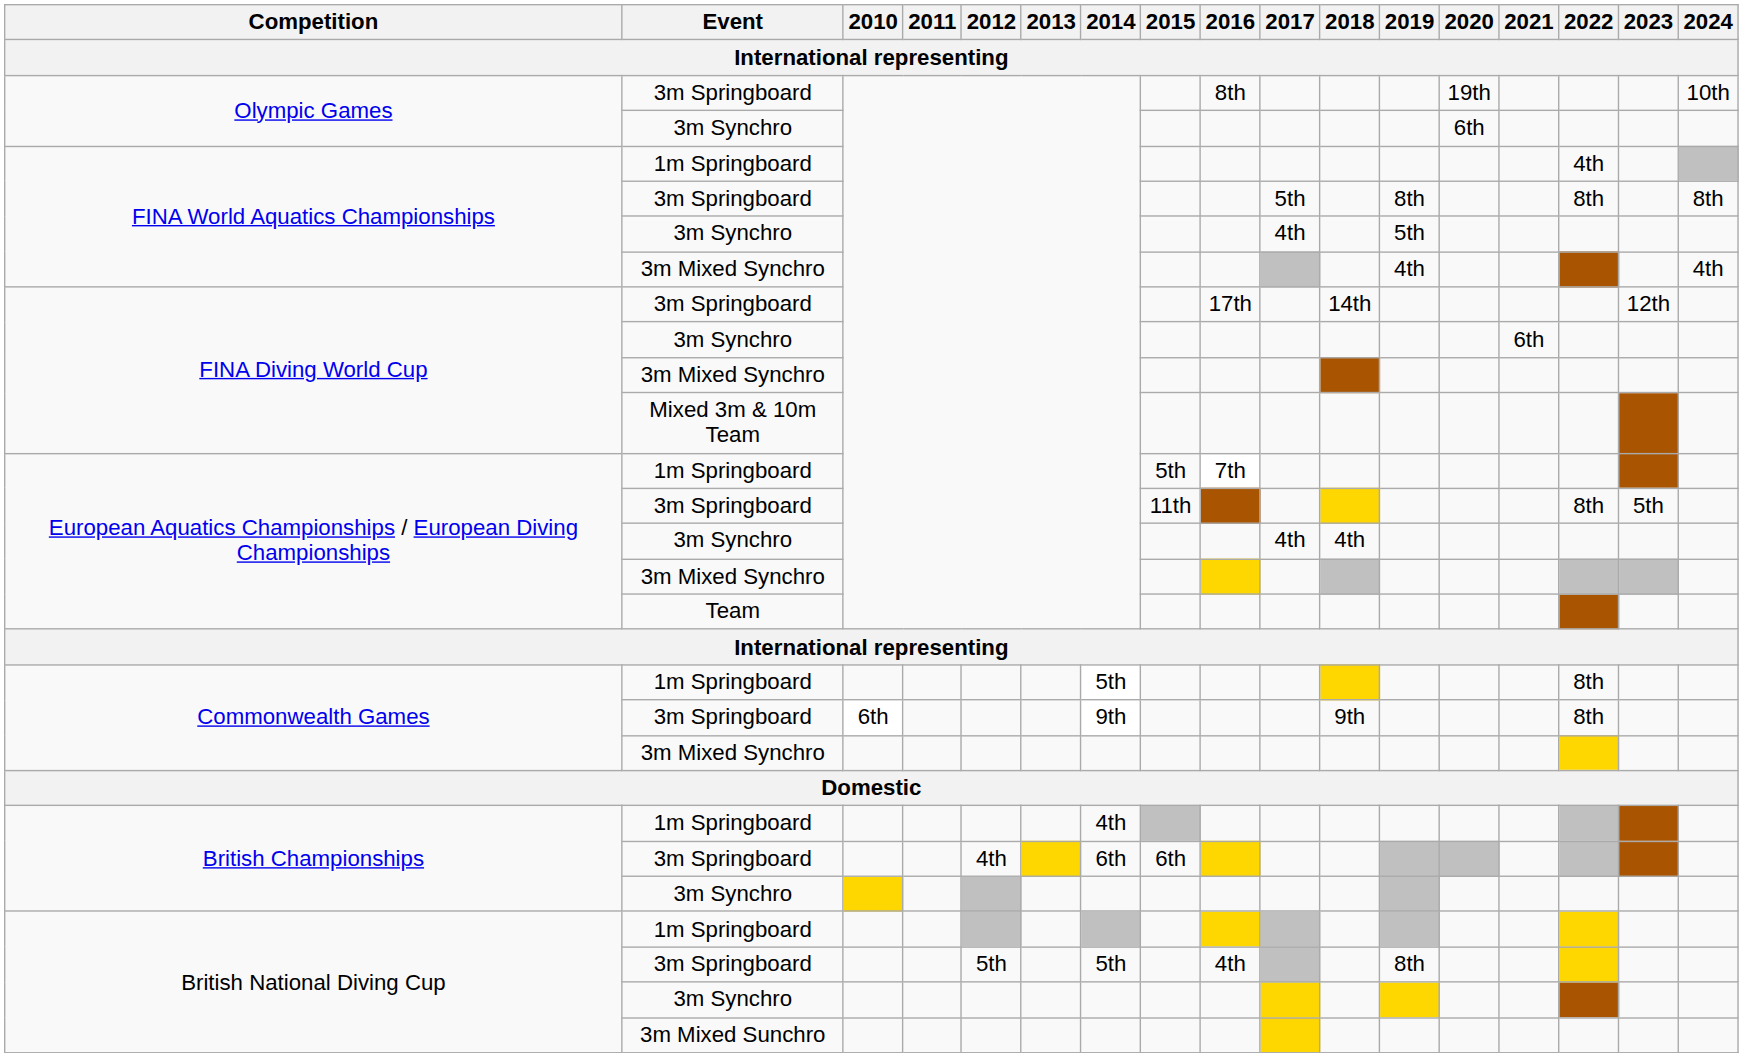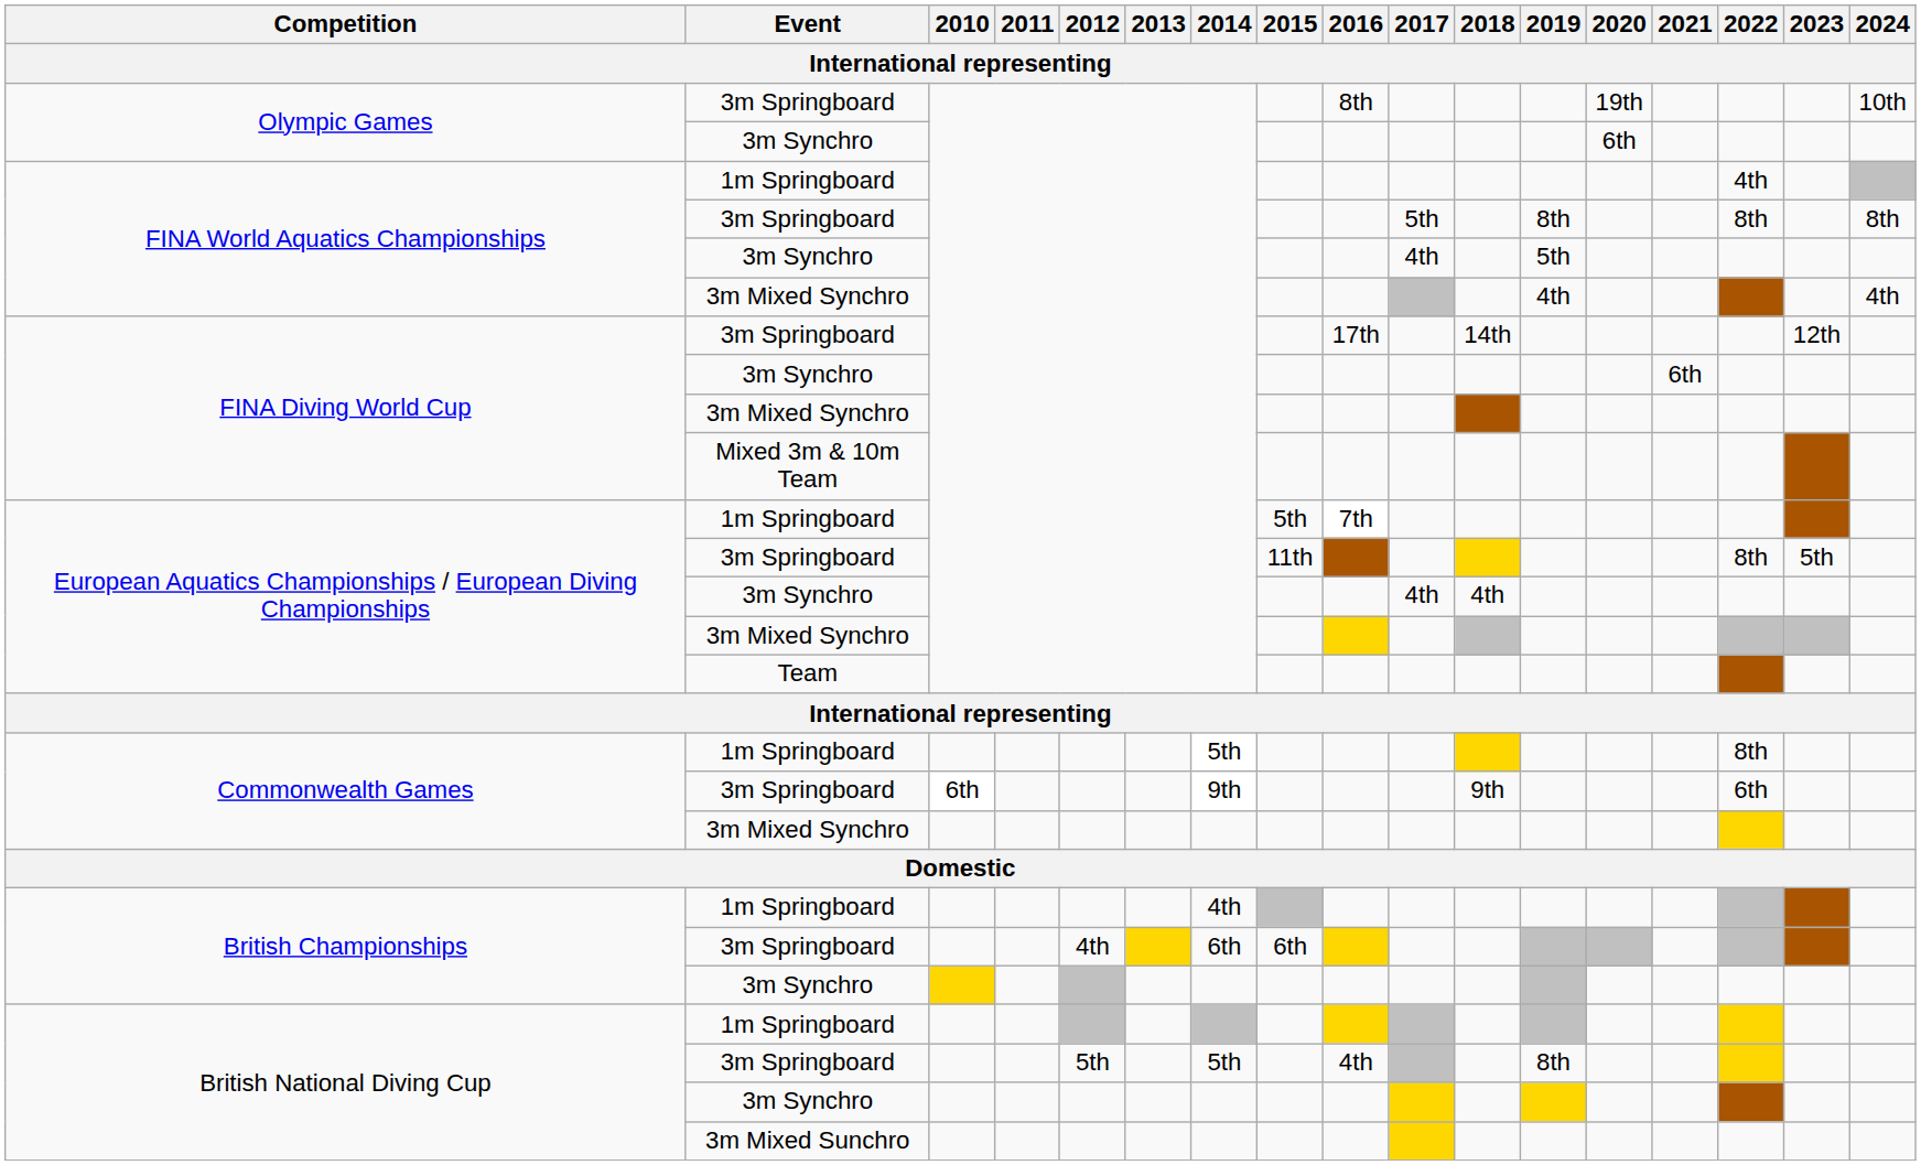Commonwealth Games / 3m Springboard | 2022: 8th -> 6th
